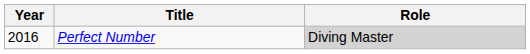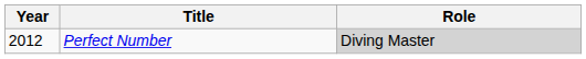Perfect Number | Year: 2016 -> 2012
